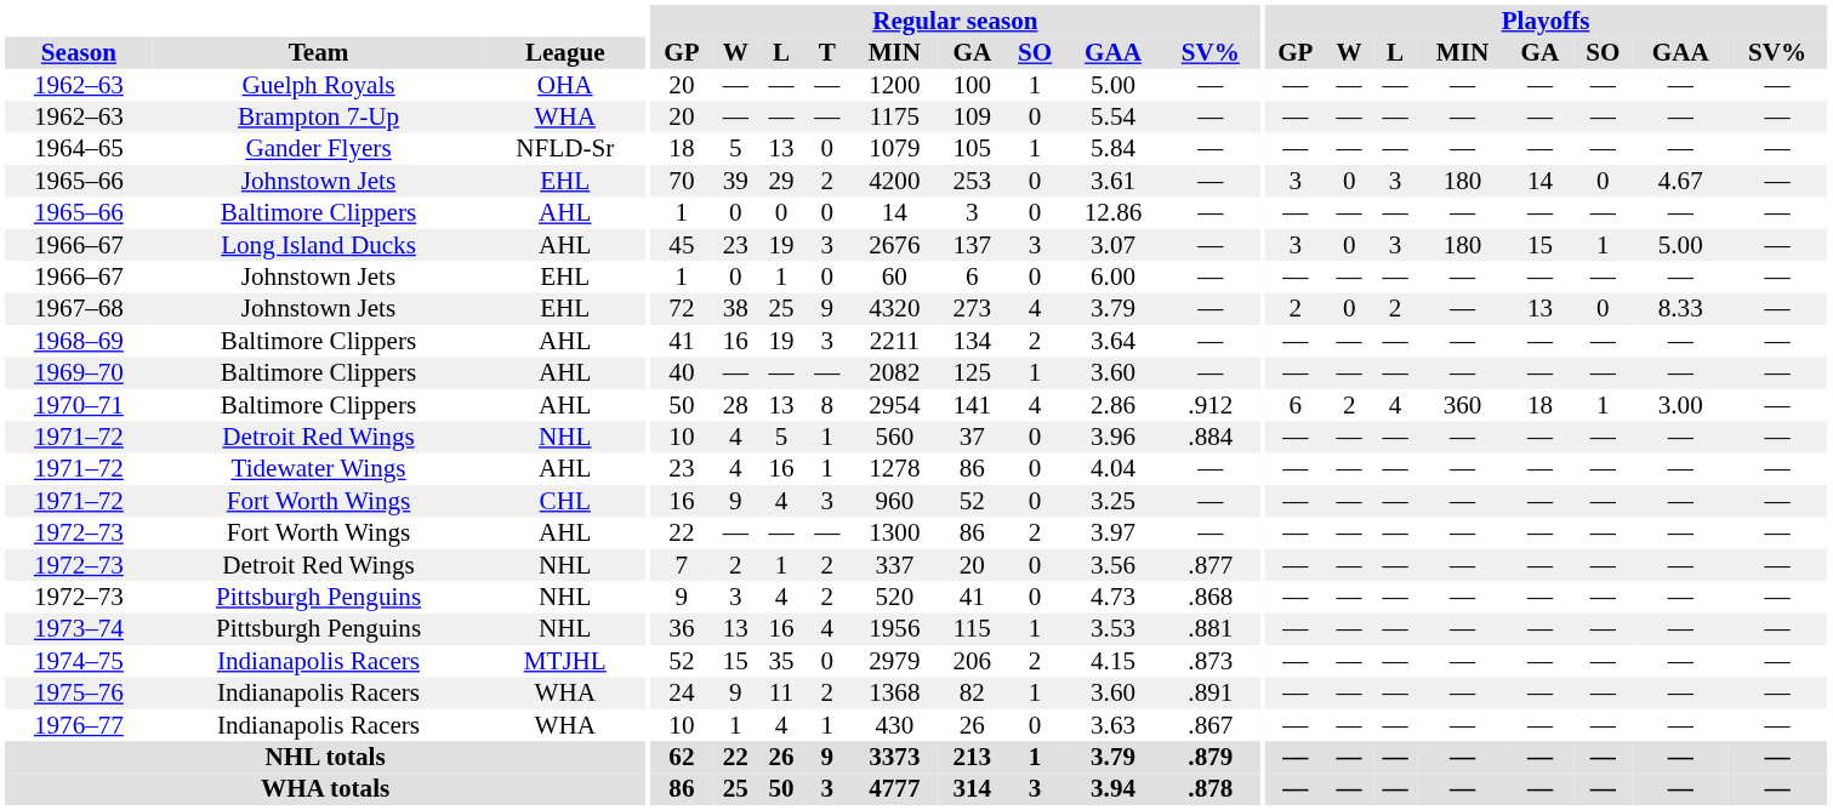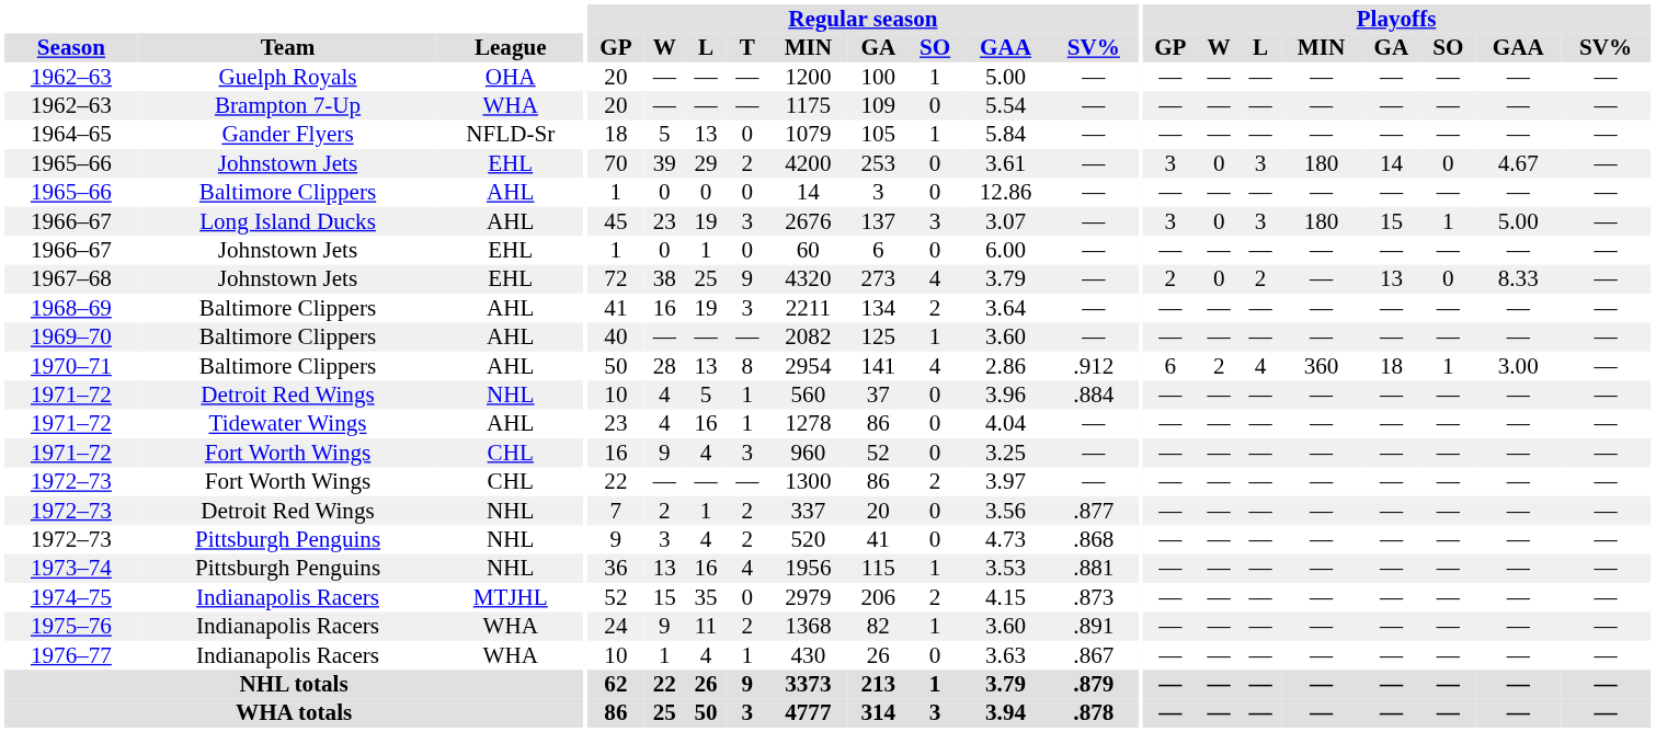1972–73 / Fort Worth Wings | League: AHL -> CHL
